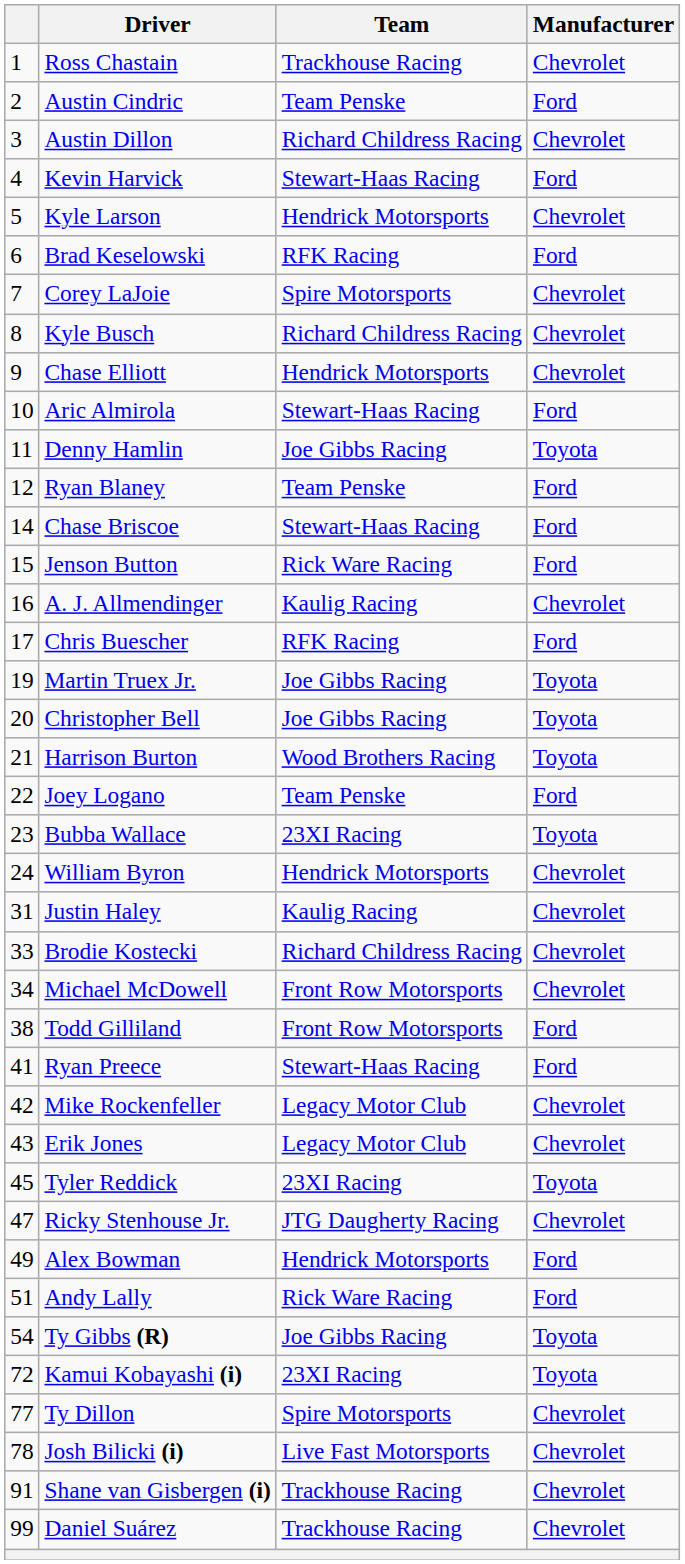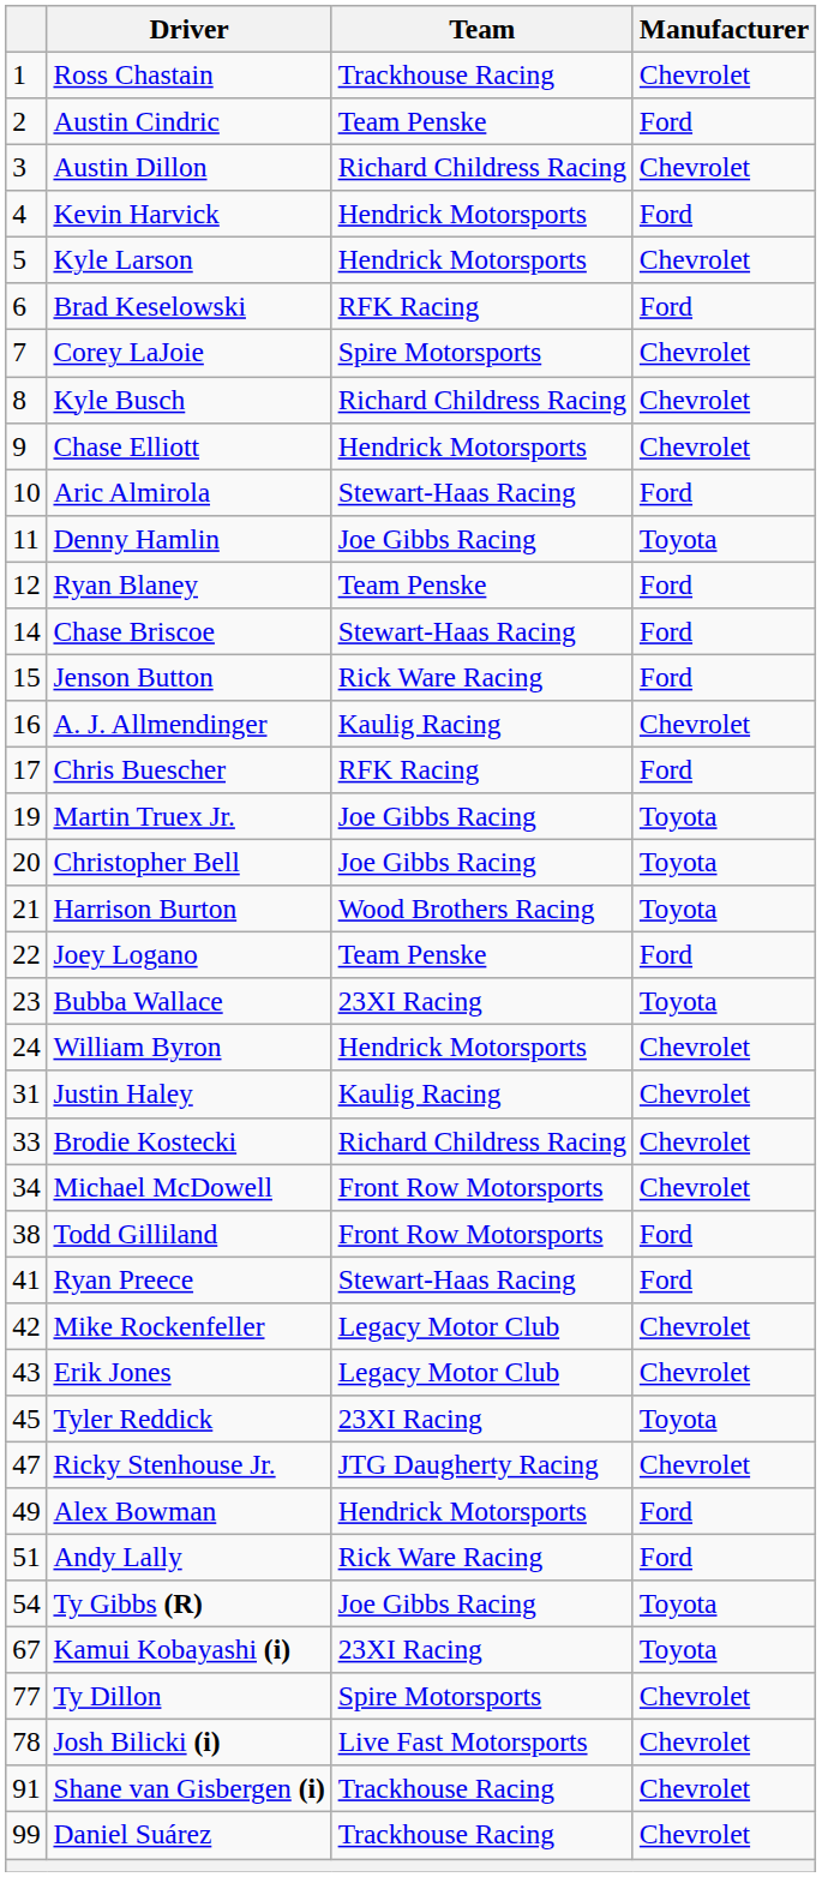Kevin Harvick | Team: Stewart-Haas Racing -> Hendrick Motorsports
Kamui Kobayashi (i) | column 1: 72 -> 67
